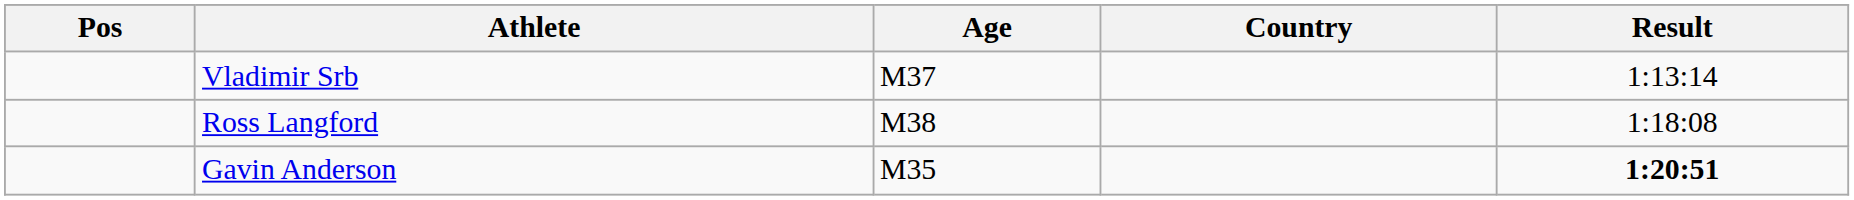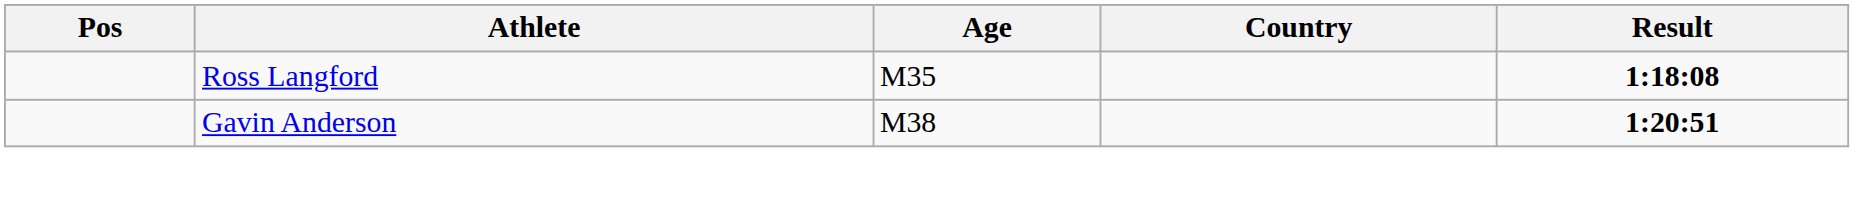- row: Vladimir Srb | M37 | 1:13:14
Ross Langford | Age: M38 -> M35
Ross Langford | Result: normal -> bold
Gavin Anderson | Age: M35 -> M38
